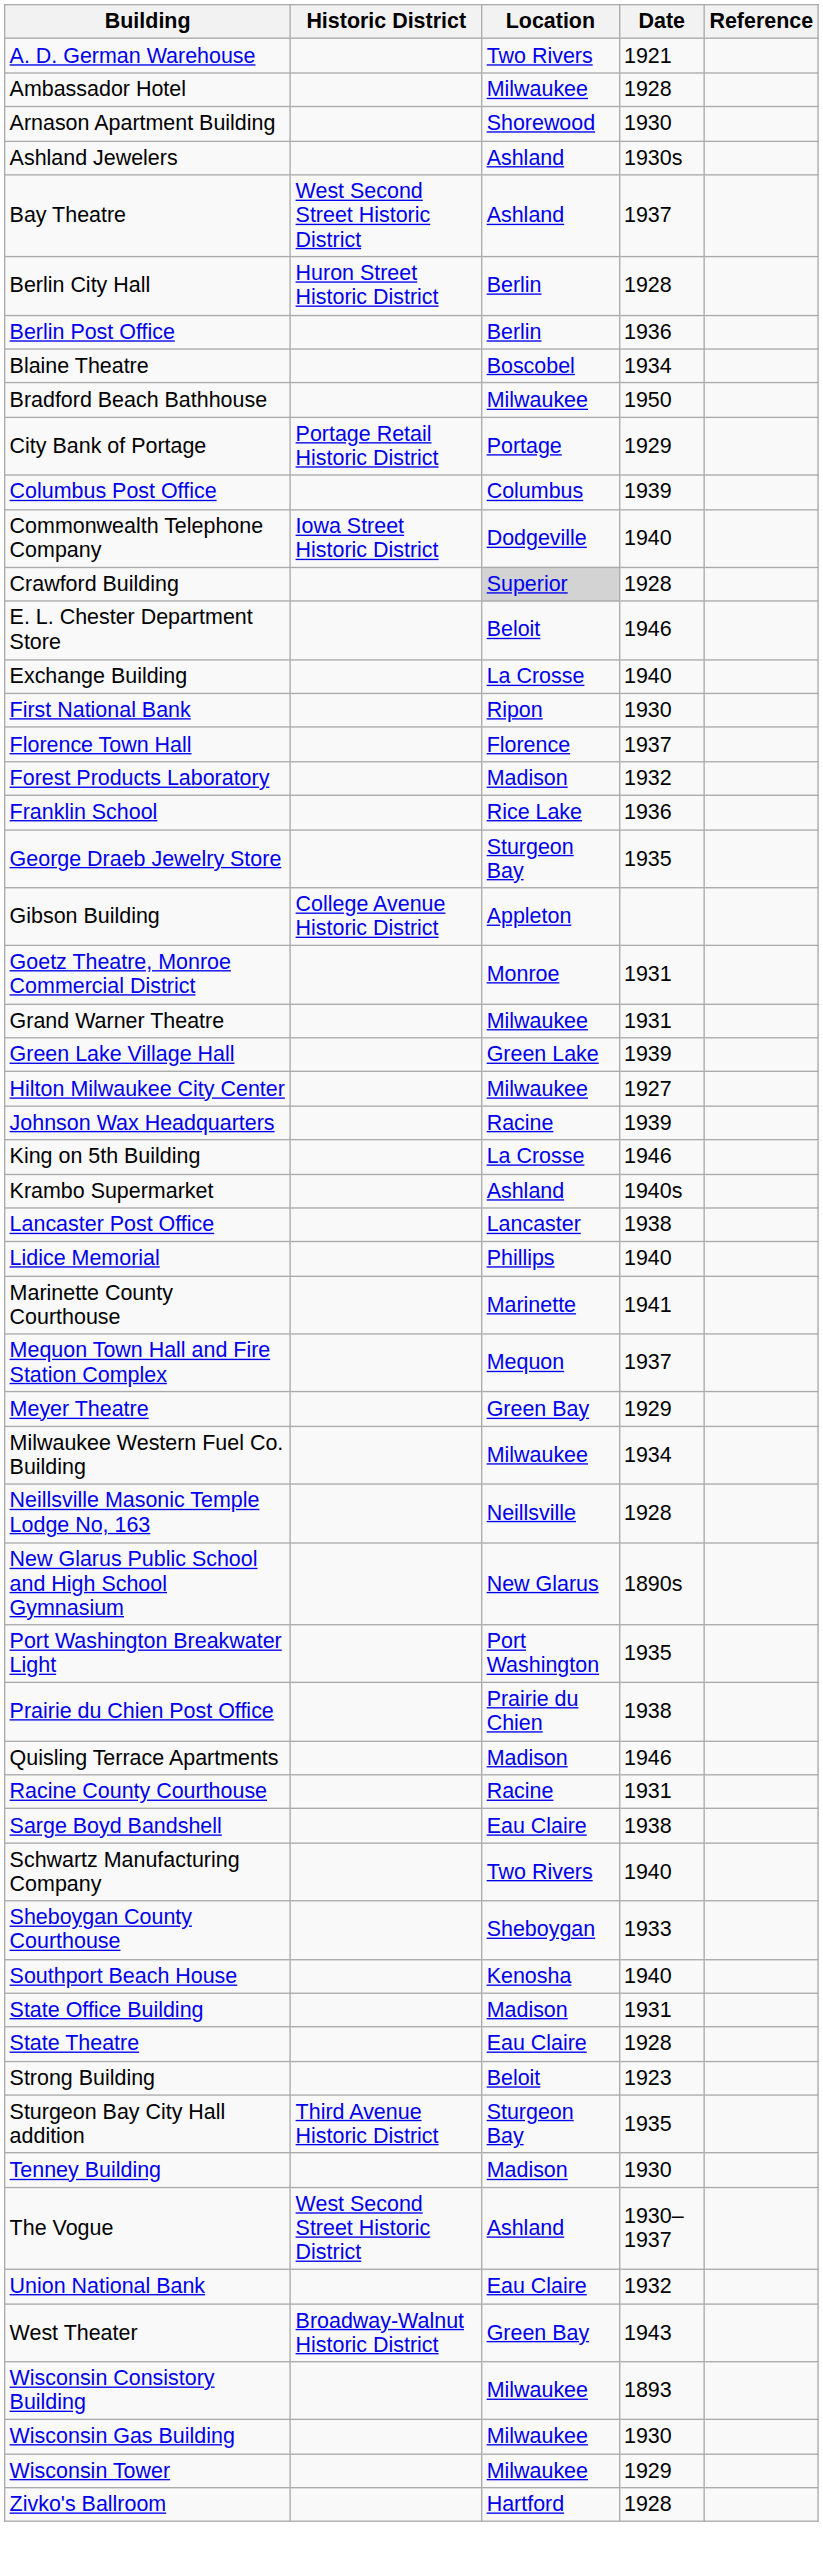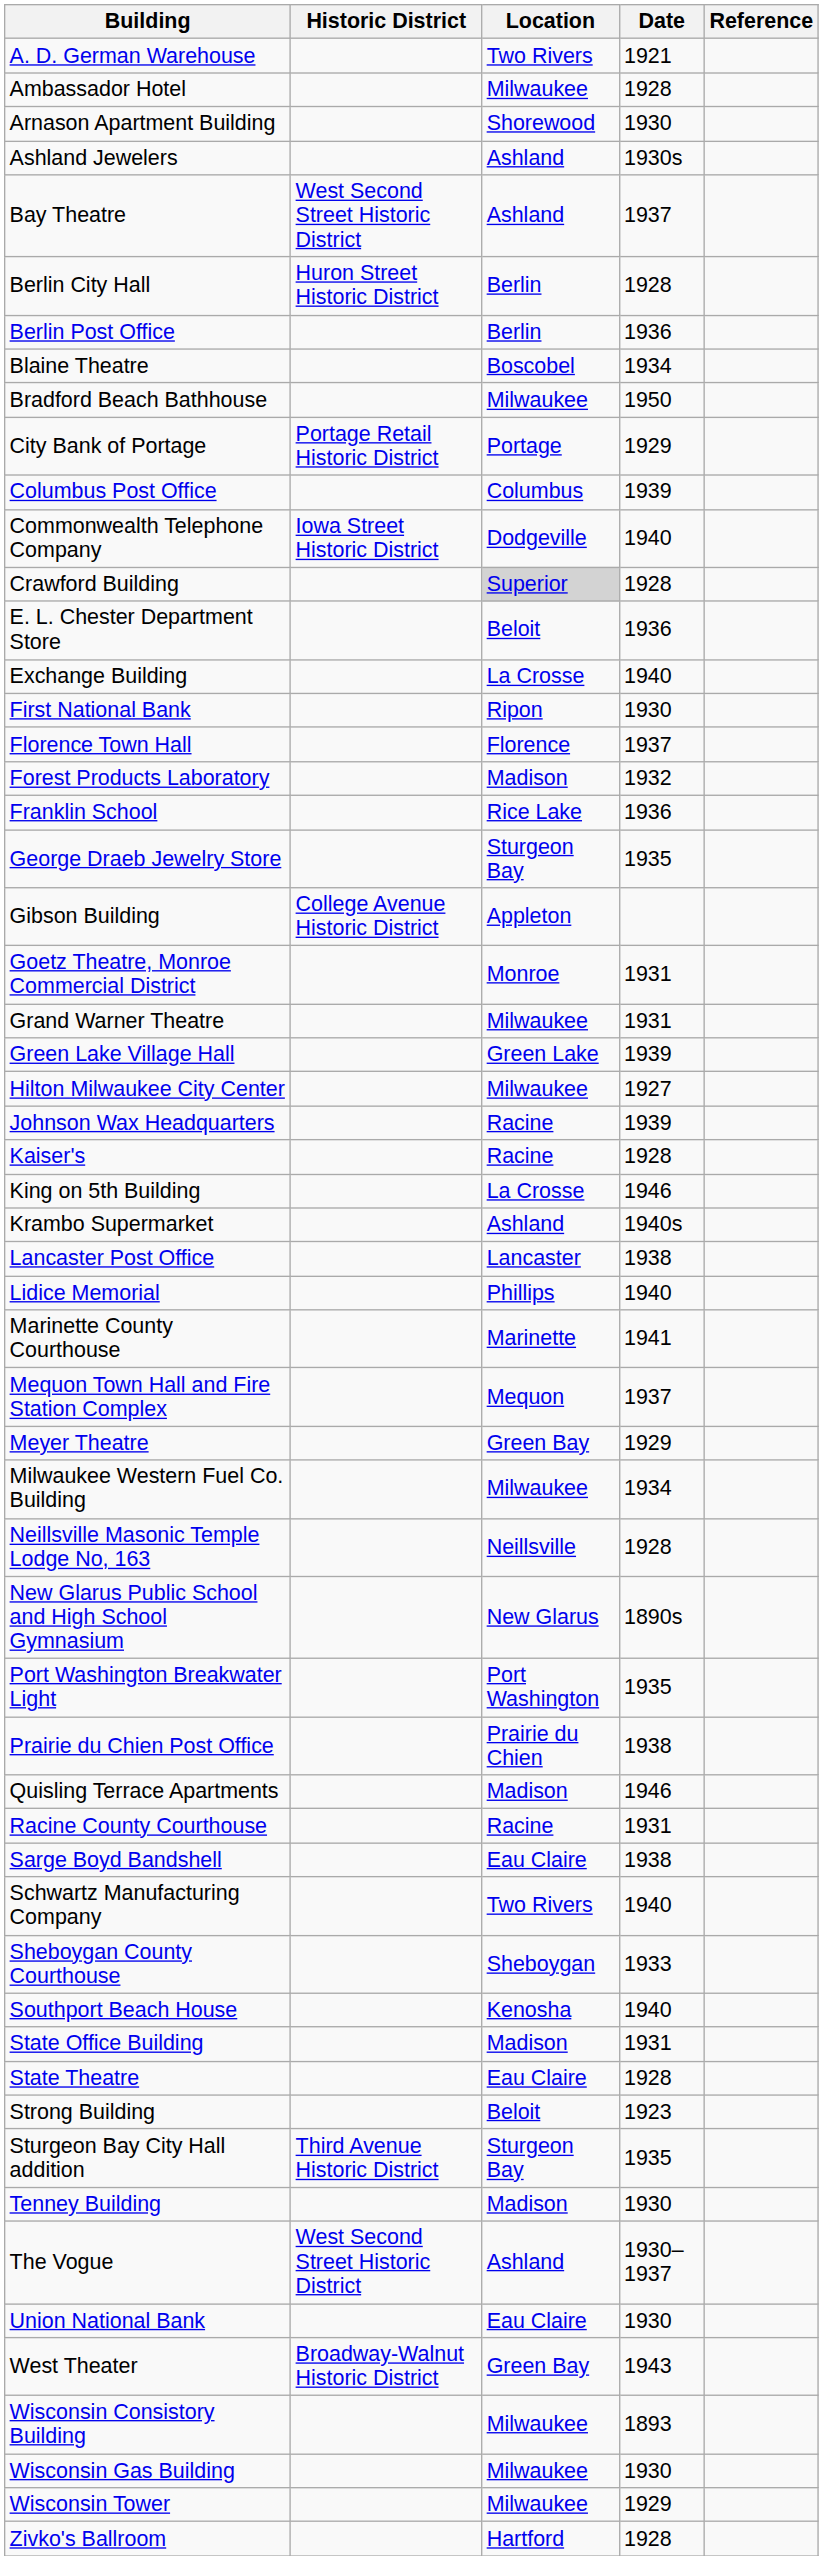E. L. Chester Department Store | Date: 1946 -> 1936
+ row: Kaiser's | Racine | 1928
Union National Bank | Date: 1932 -> 1930
